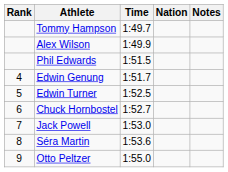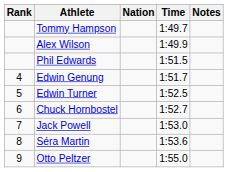columns swapped: Nation <-> Time
